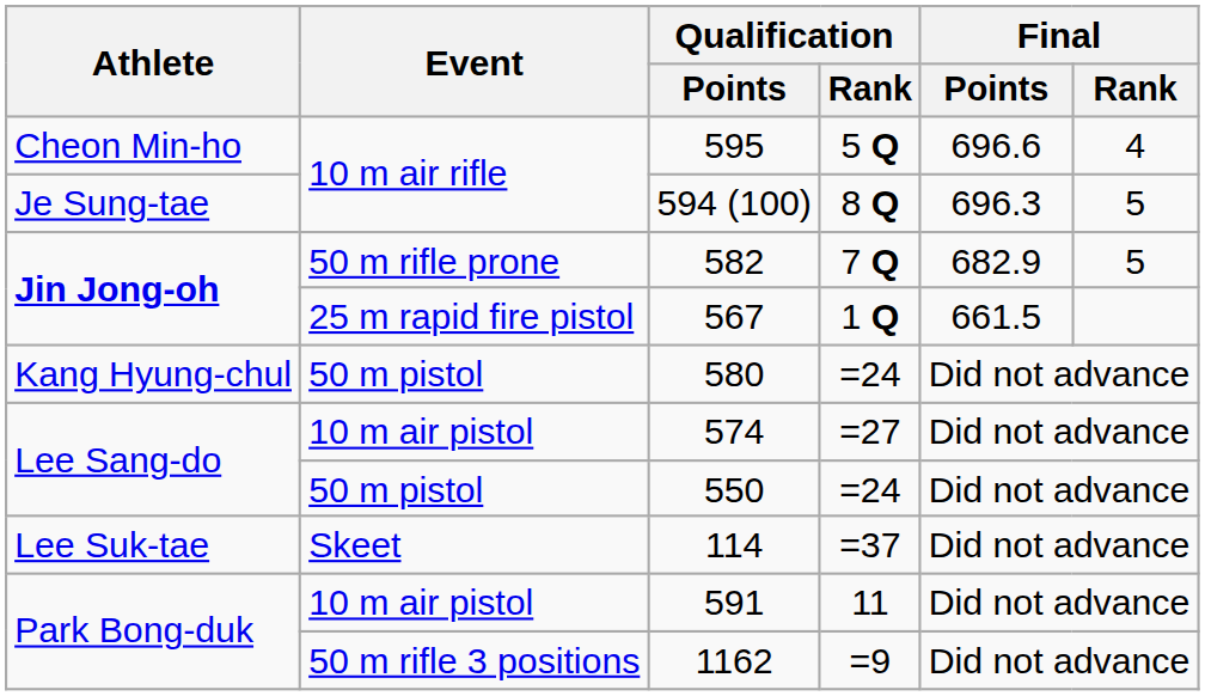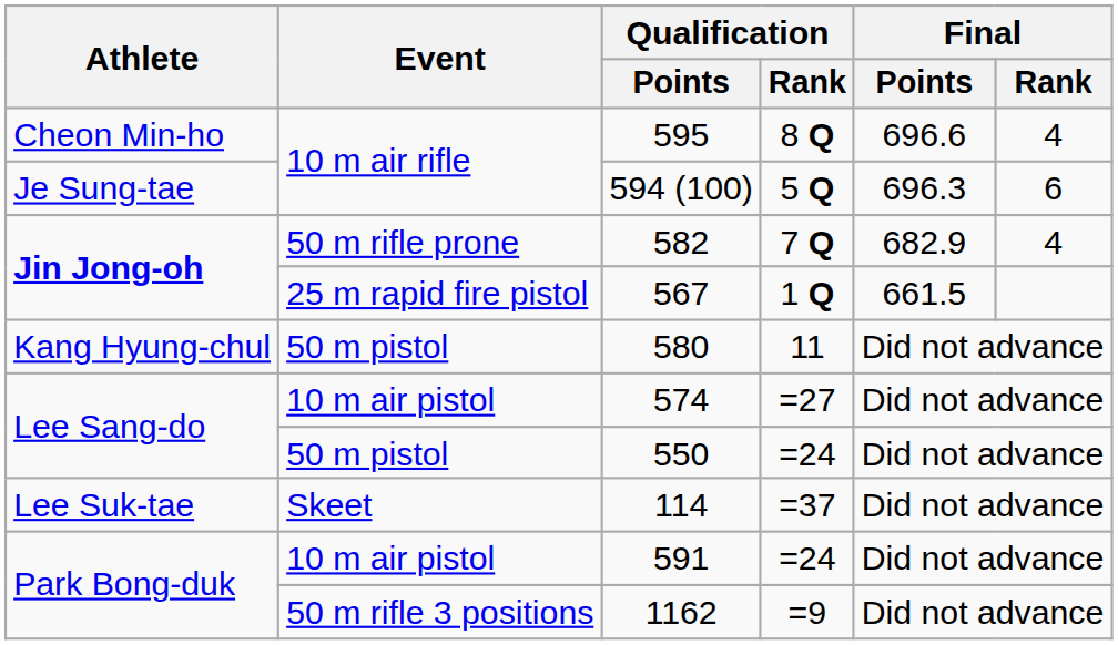595 | Qualification / Rank: 5 Q -> 8 Q
594 (100) | Qualification / Rank: 8 Q -> 5 Q
594 (100) | Final / Rank: 5 -> 6
582 | Final / Rank: 5 -> 4
580 | Qualification / Rank: =24 -> 11
591 | Qualification / Rank: 11 -> =24
